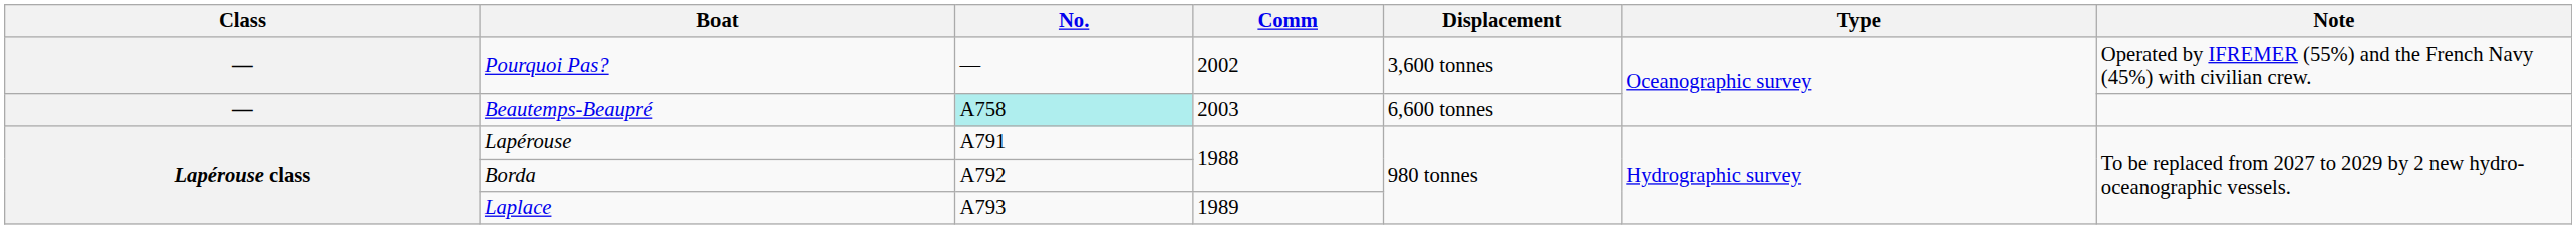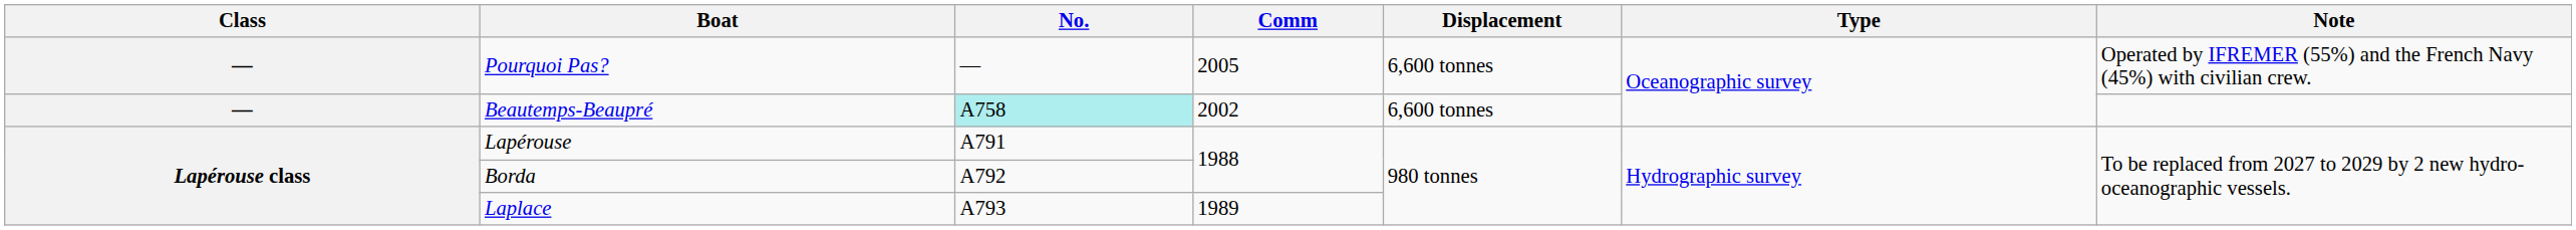Pourquoi Pas? | Comm: 2002 -> 2005
Pourquoi Pas? | Displacement: 3,600 tonnes -> 6,600 tonnes
Beautemps-Beaupré | Comm: 2003 -> 2002
